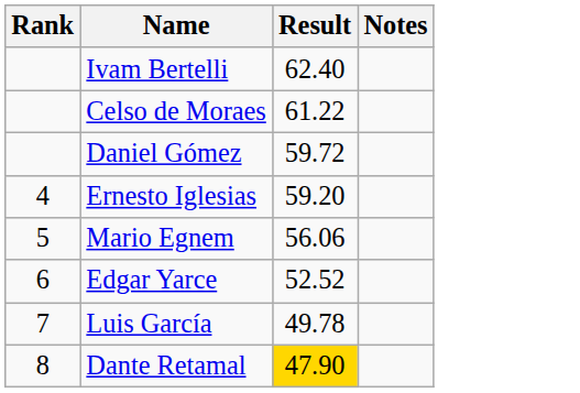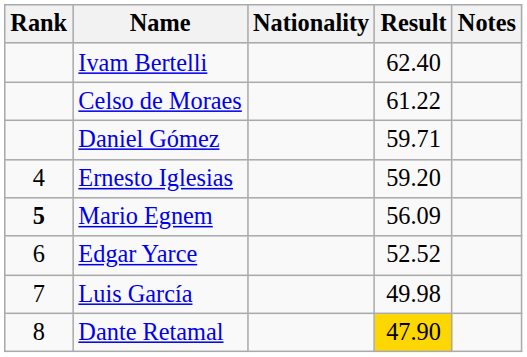+ column: Nationality
Daniel Gómez | Result: 59.72 -> 59.71
Mario Egnem | Rank: normal -> bold
Mario Egnem | Result: 56.06 -> 56.09
Luis García | Result: 49.78 -> 49.98
